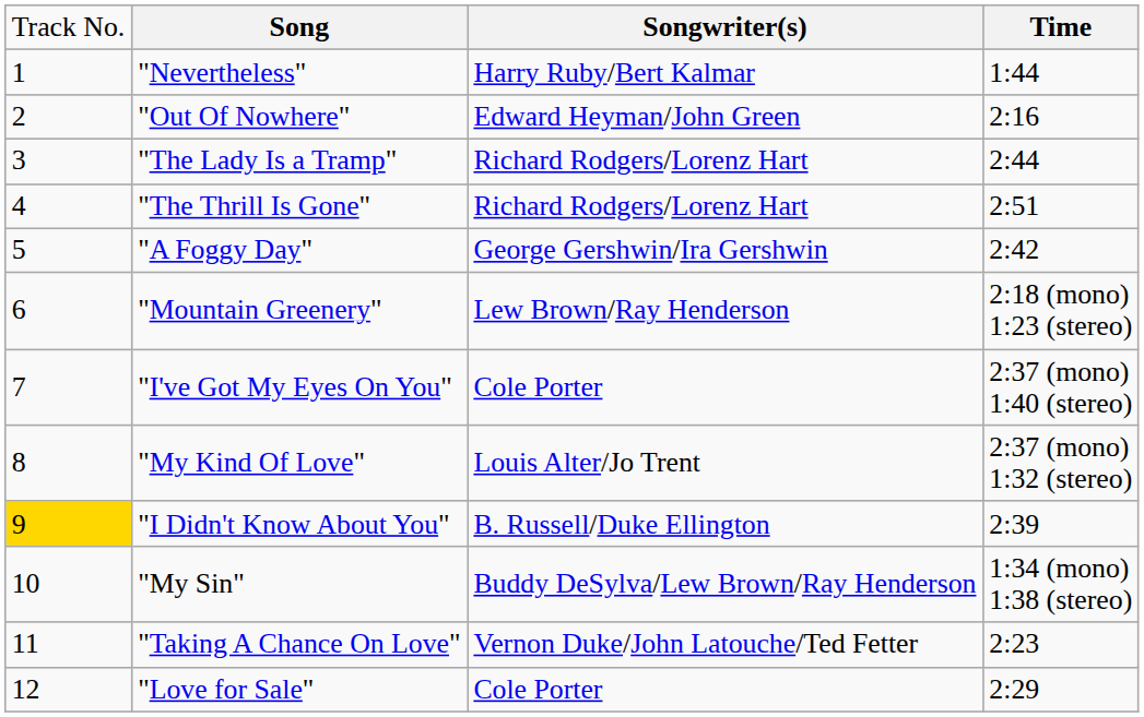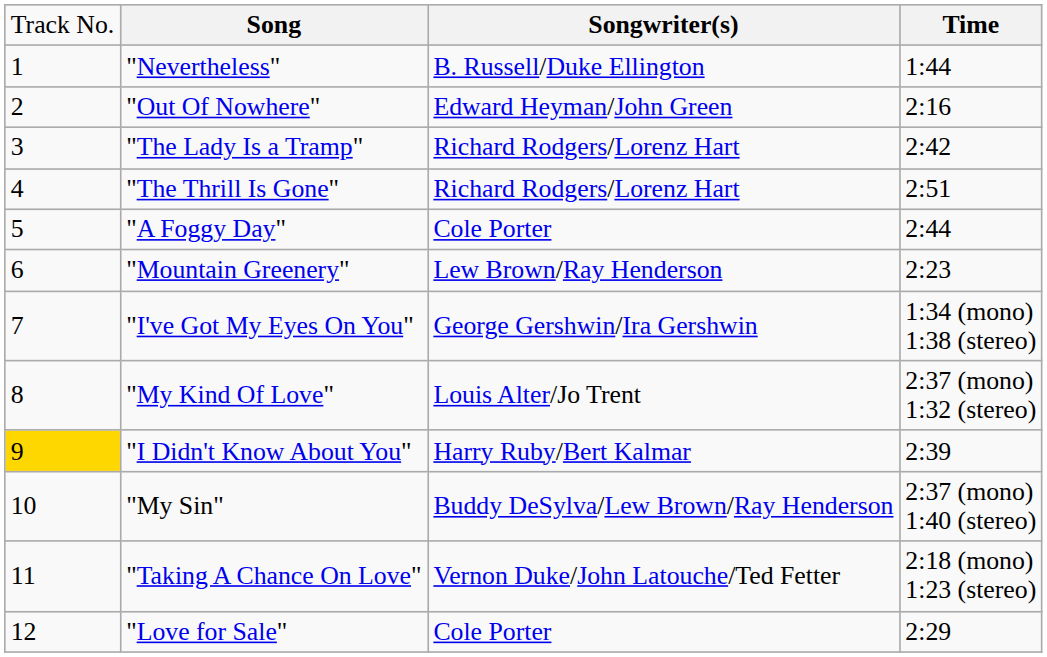"Nevertheless" | column 3: Harry Ruby/Bert Kalmar -> B. Russell/Duke Ellington
"The Lady Is a Tramp" | column 4: 2:44 -> 2:42
"A Foggy Day" | column 3: George Gershwin/Ira Gershwin -> Cole Porter
"A Foggy Day" | column 4: 2:42 -> 2:44
"Mountain Greenery" | column 4: 2:18 (mono) 1:23 (stereo) -> 2:23
"I've Got My Eyes On You" | column 3: Cole Porter -> George Gershwin/Ira Gershwin
"I've Got My Eyes On You" | column 4: 2:37 (mono) 1:40 (stereo) -> 1:34 (mono) 1:38 (stereo)
"I Didn't Know About You" | column 3: B. Russell/Duke Ellington -> Harry Ruby/Bert Kalmar
"My Sin" | column 4: 1:34 (mono) 1:38 (stereo) -> 2:37 (mono) 1:40 (stereo)
"Taking A Chance On Love" | column 4: 2:23 -> 2:18 (mono) 1:23 (stereo)
